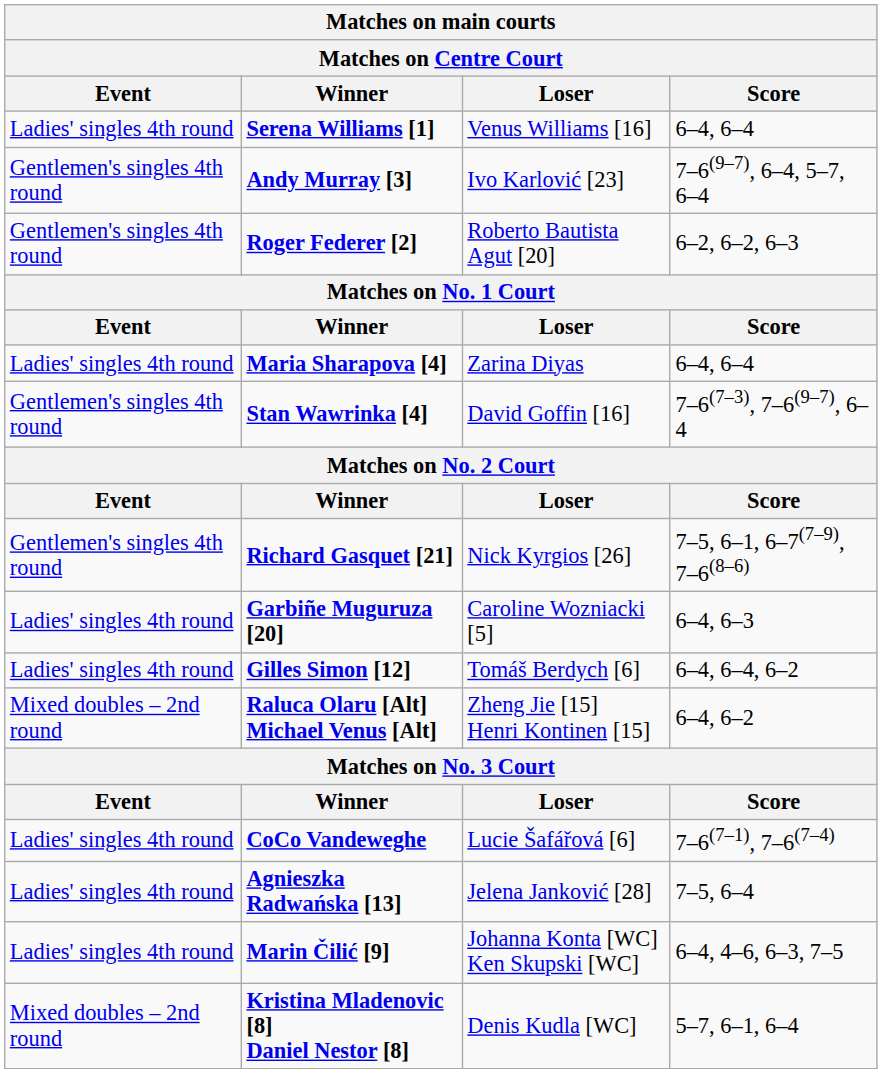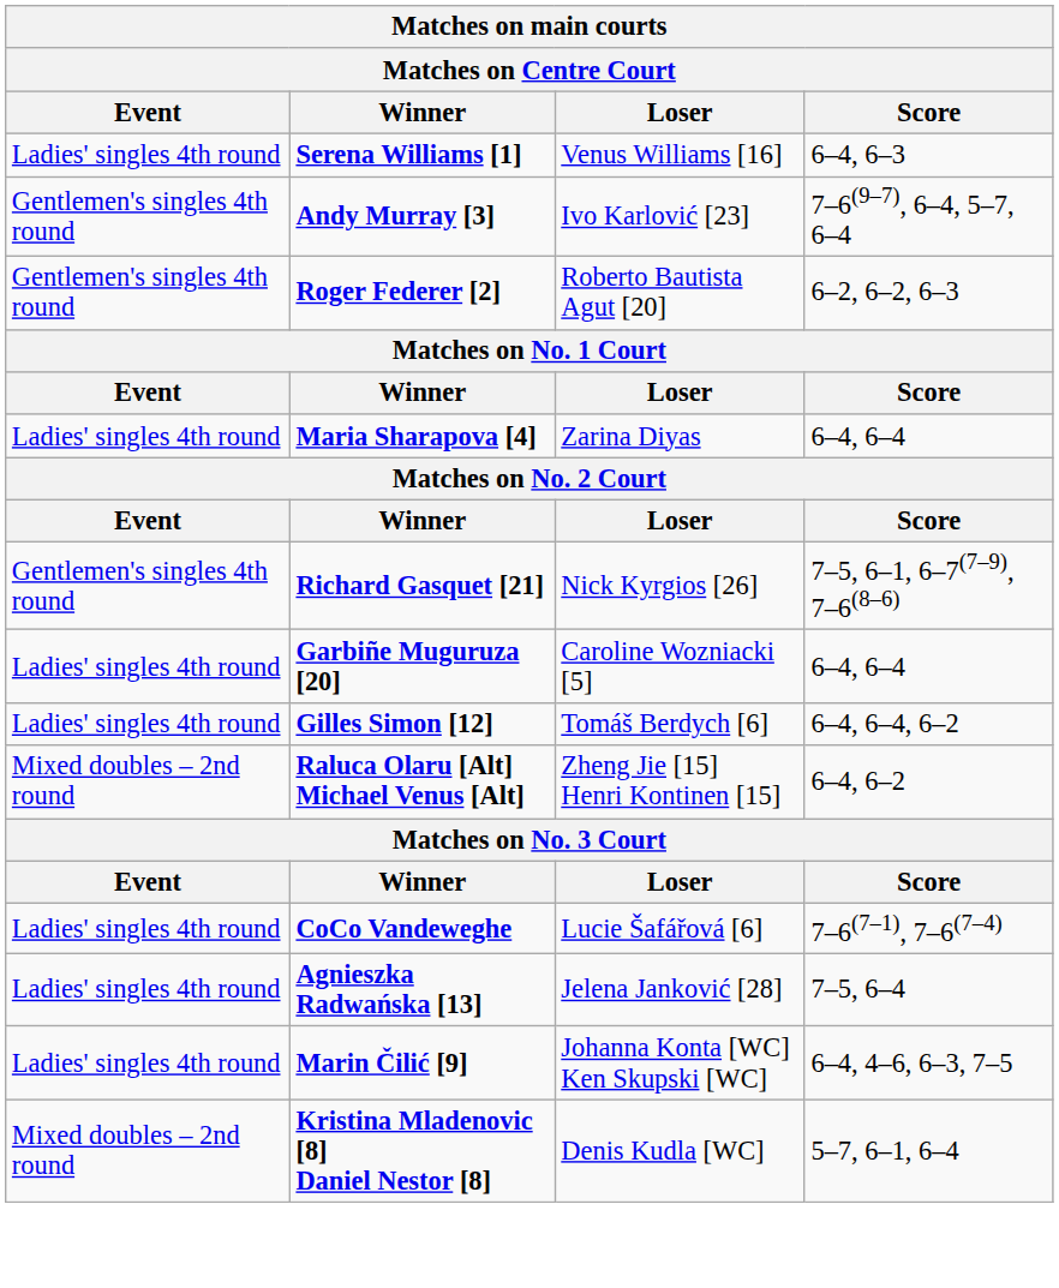Serena Williams [1] | Score: 6–4, 6–4 -> 6–4, 6–3
- row: Gentlemen's singles 4th round | Stan Wawrinka [4] | David Goffin [16] | 7–6(7–3), 7–6(9–7), 6–4
Garbiñe Muguruza [20] | Score: 6–4, 6–3 -> 6–4, 6–4
